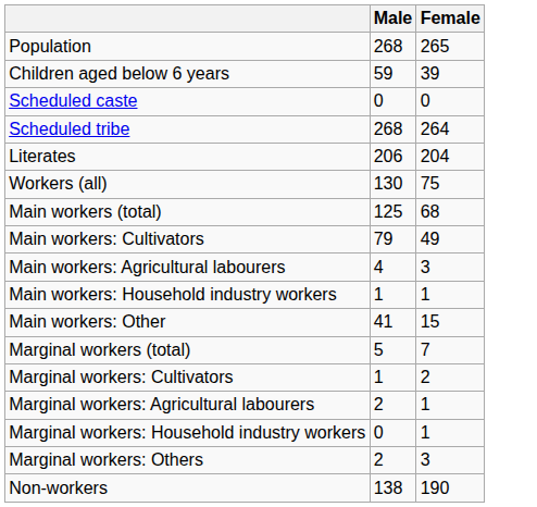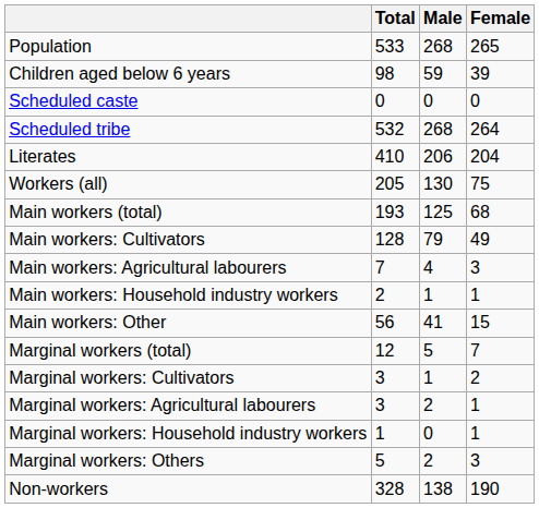+ column: Total | 533 | 98 | 0 | 532 | 410 | 205 | 193 | 128 | 7 | 2 | 56 | 12 | 3 | 3 | 1 | 5 | 328
